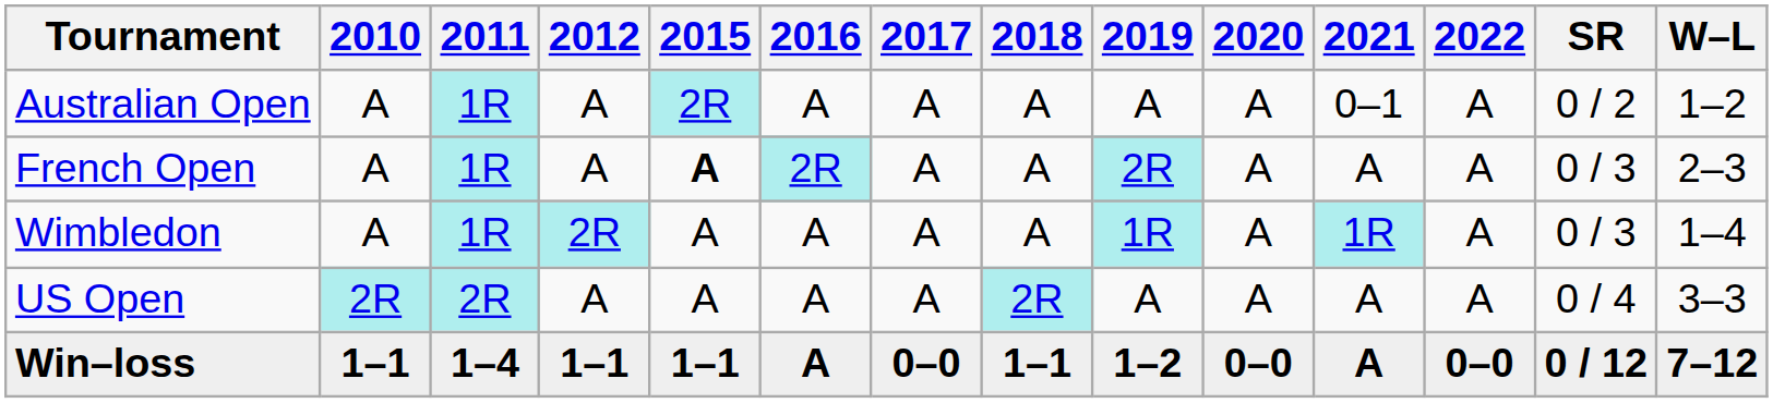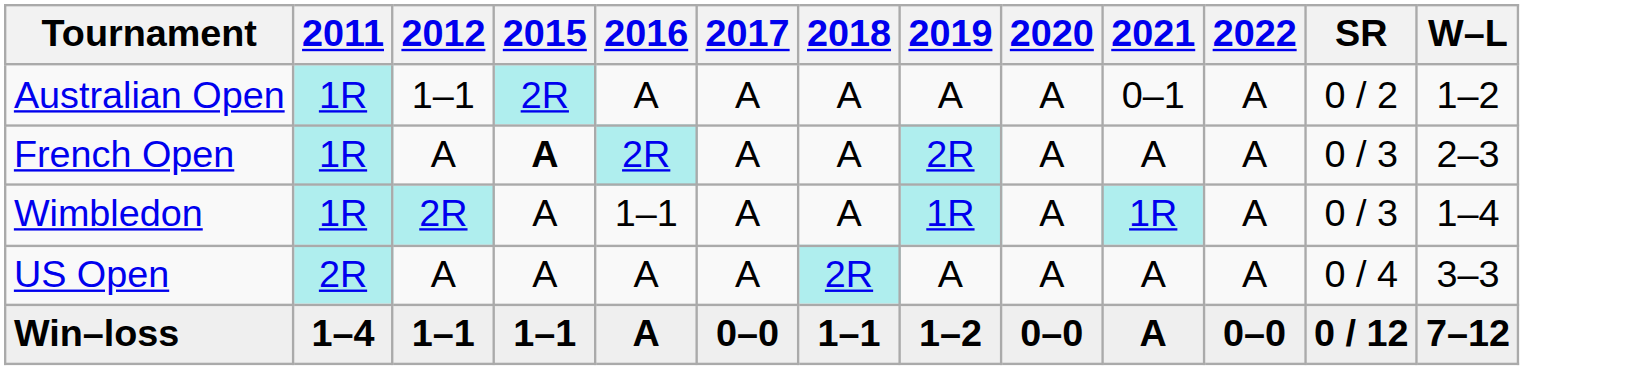- column: 2010 | A | A | A | 2R | 1–1
Australian Open | 2012: A -> 1–1
Wimbledon | 2016: A -> 1–1
